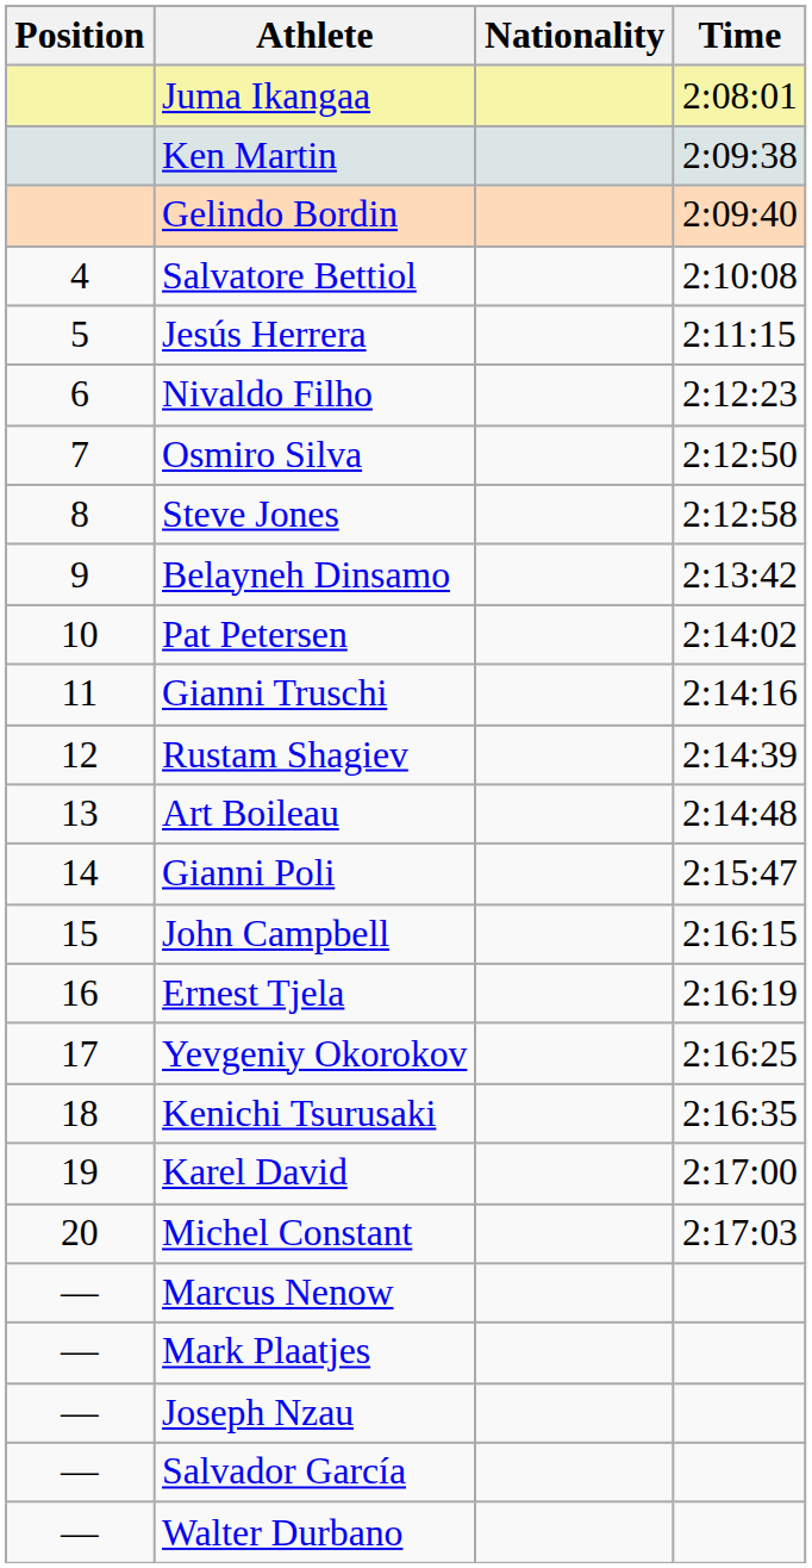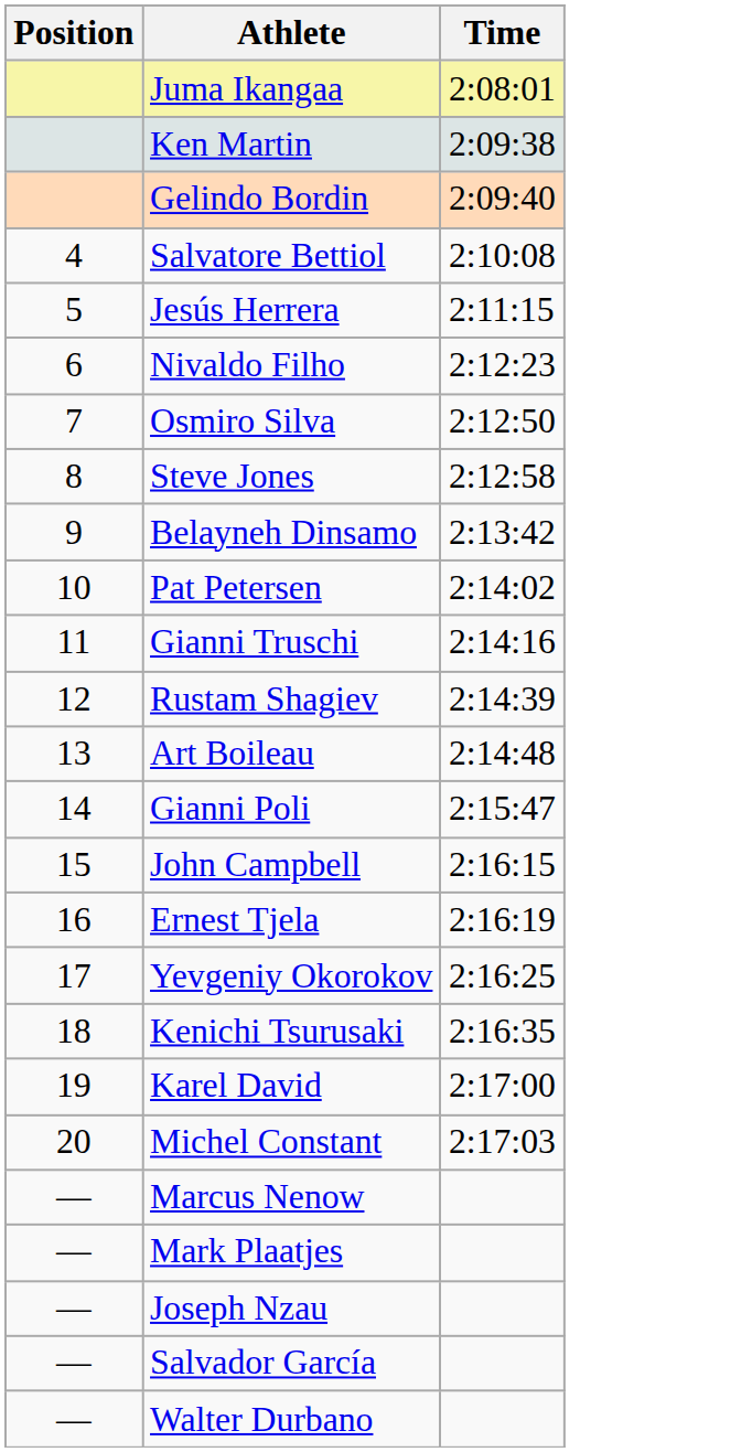- column: Nationality
